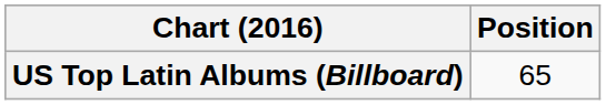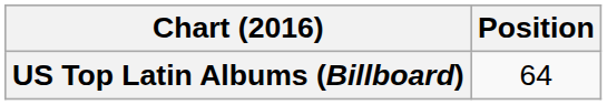US Top Latin Albums (Billboard) | Position: 65 -> 64
